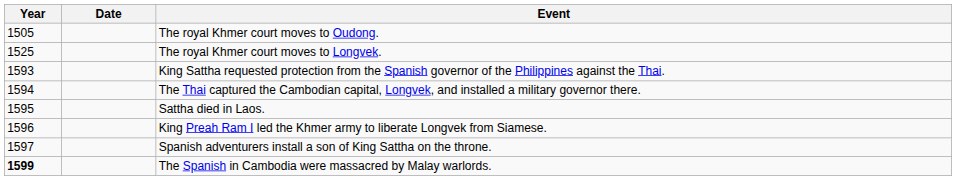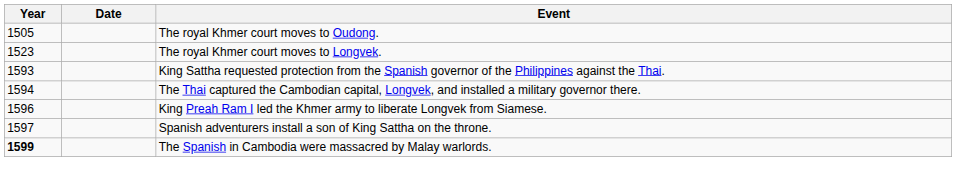The royal Khmer court moves to Longvek. | Year: 1525 -> 1523
- row: 1595 | Sattha died in Laos.
